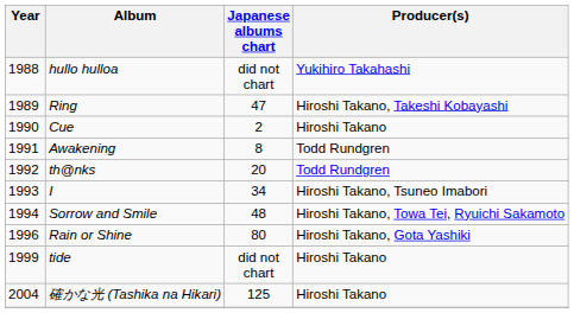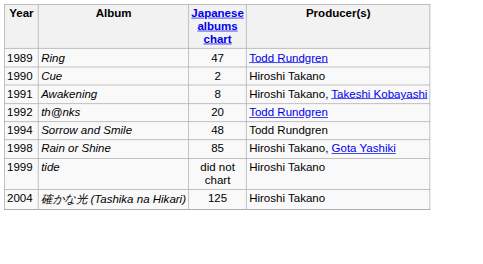- row: 1988 | hullo hulloa | did not chart | Yukihiro Takahashi
Ring | Producer(s): Hiroshi Takano, Takeshi Kobayashi -> Todd Rundgren
Awakening | Producer(s): Todd Rundgren -> Hiroshi Takano, Takeshi Kobayashi
- row: 1993 | I | 34 | Hiroshi Takano, Tsuneo Imabori
Sorrow and Smile | Producer(s): Hiroshi Takano, Towa Tei, Ryuichi Sakamoto -> Todd Rundgren
Rain or Shine | Year: 1996 -> 1998
Rain or Shine | Japanese albums chart: 80 -> 85
